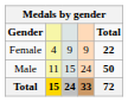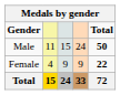rows swapped: Male <-> Female
